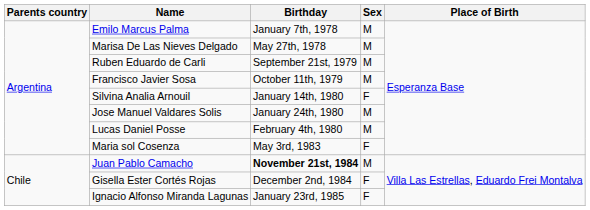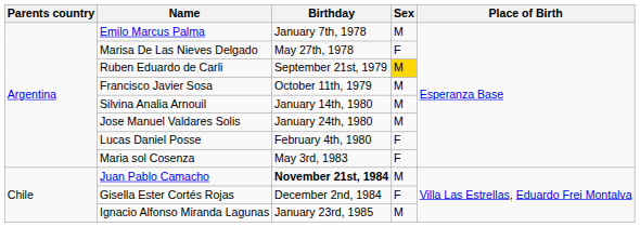Marisa De Las Nieves Delgado | Sex: M -> F
Ruben Eduardo de Carli | Sex: no background -> gold background
Silvina Analia Arnouil | Sex: F -> M
Lucas Daniel Posse | Sex: M -> F
Ignacio Alfonso Miranda Lagunas | Sex: F -> M
